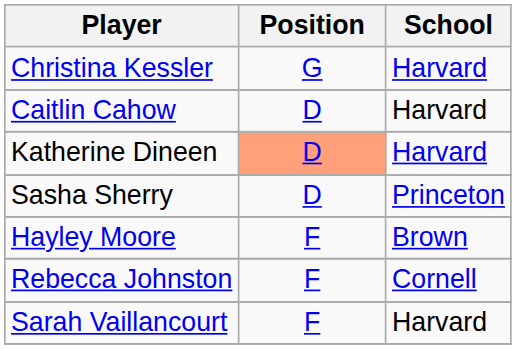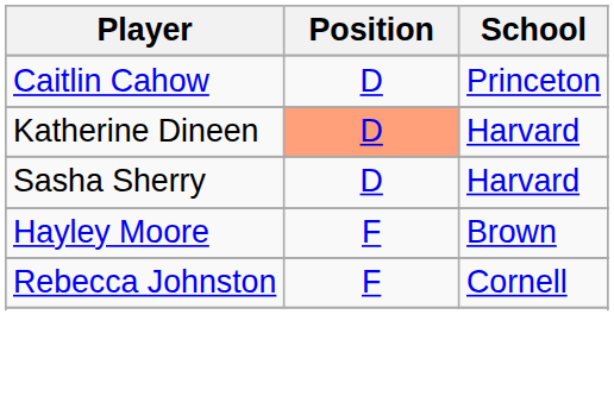- row: Christina Kessler | G | Harvard
Caitlin Cahow | School: Harvard -> Princeton
Sasha Sherry | School: Princeton -> Harvard
- row: Sarah Vaillancourt | F | Harvard
